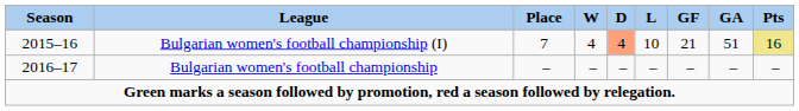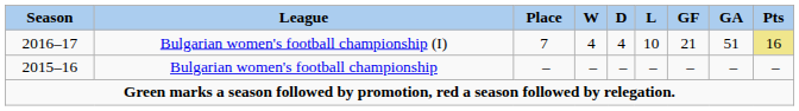Bulgarian women's football championship (I) | Season: 2015–16 -> 2016–17
Bulgarian women's football championship (I) | D: lightsalmon background -> no background
Bulgarian women's football championship | Season: 2016–17 -> 2015–16
